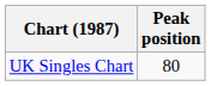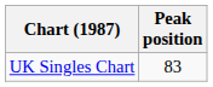UK Singles Chart | Peak position: 80 -> 83
